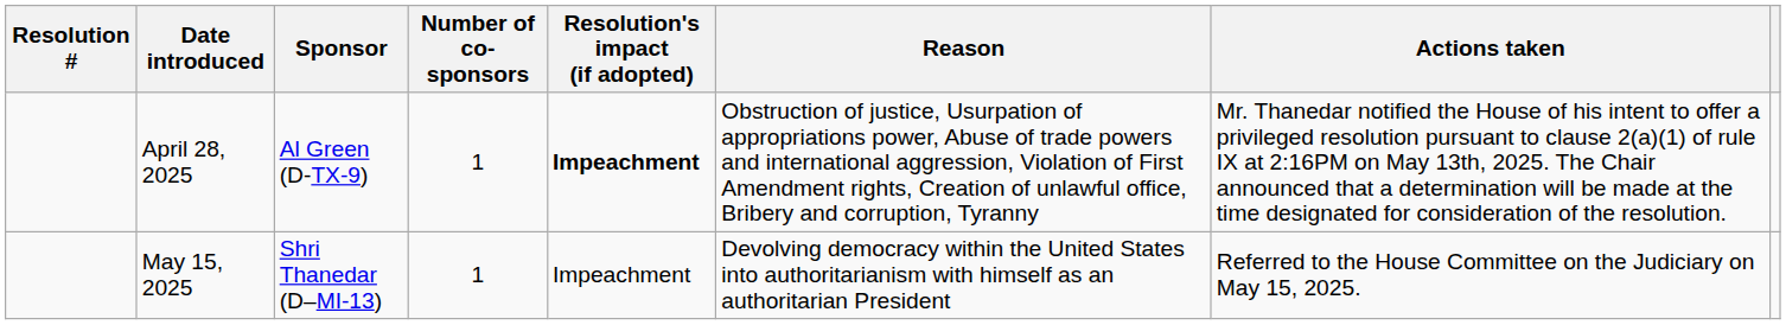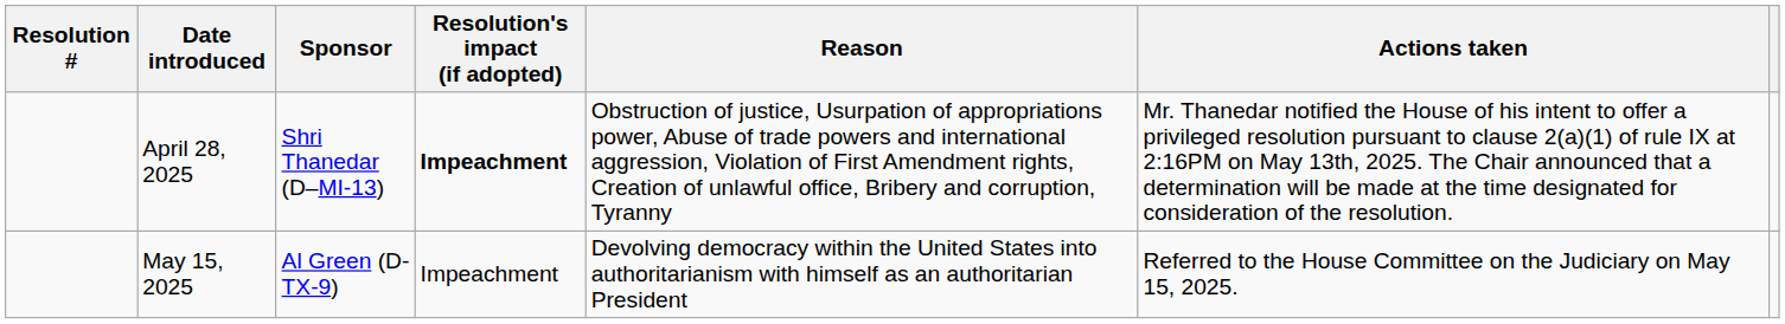- column: Number of co-sponsors | 1 | 1
April 28, 2025 | Sponsor: Al Green (D-TX-9) -> Shri Thanedar (D–MI-13)
May 15, 2025 | Sponsor: Shri Thanedar (D–MI-13) -> Al Green (D-TX-9)
